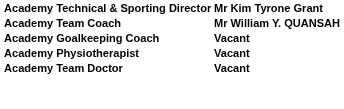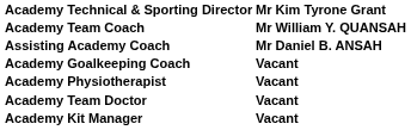+ row: Assisting Academy Coach | Mr Daniel B. ANSAH
+ row: Academy Kit Manager | Vacant
